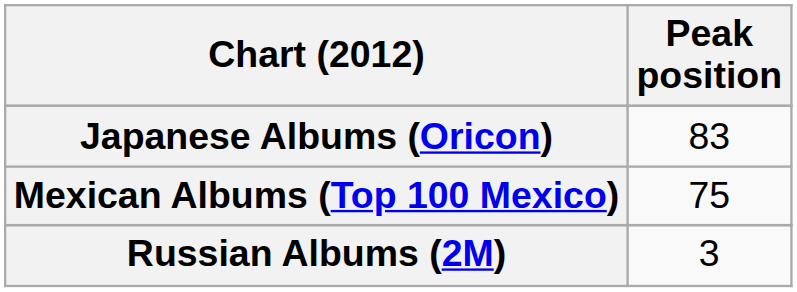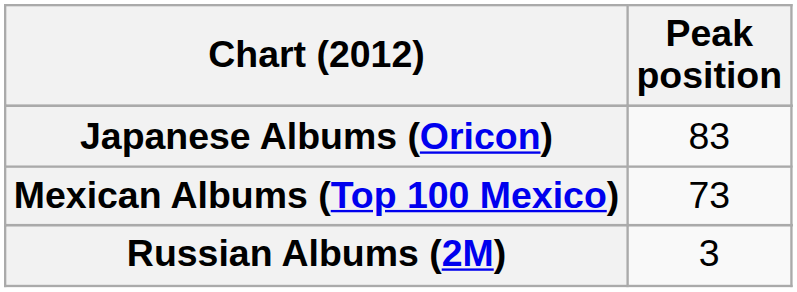Mexican Albums (Top 100 Mexico) | Peak position: 75 -> 73
